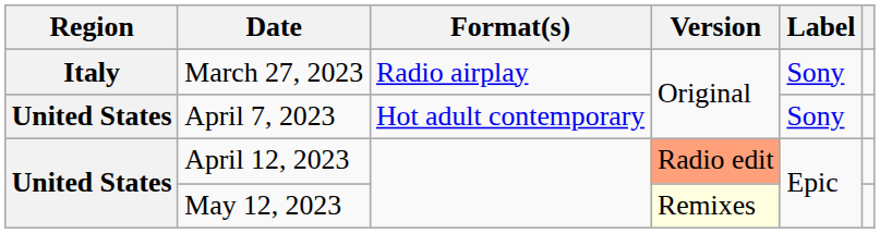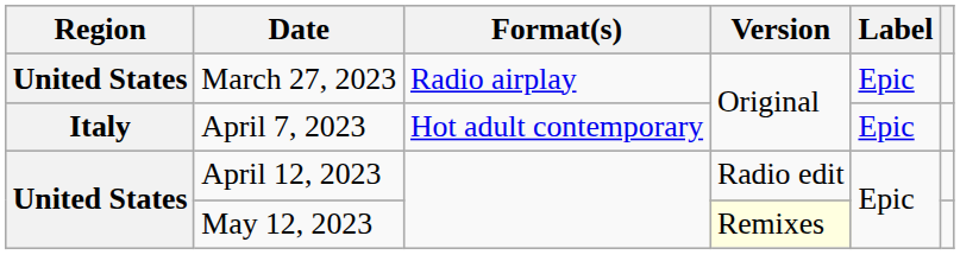March 27, 2023 | Region: Italy -> United States
March 27, 2023 | Label: Sony -> Epic
April 7, 2023 | Region: United States -> Italy
April 7, 2023 | Label: Sony -> Epic
April 12, 2023 | Version: lightsalmon background -> no background
